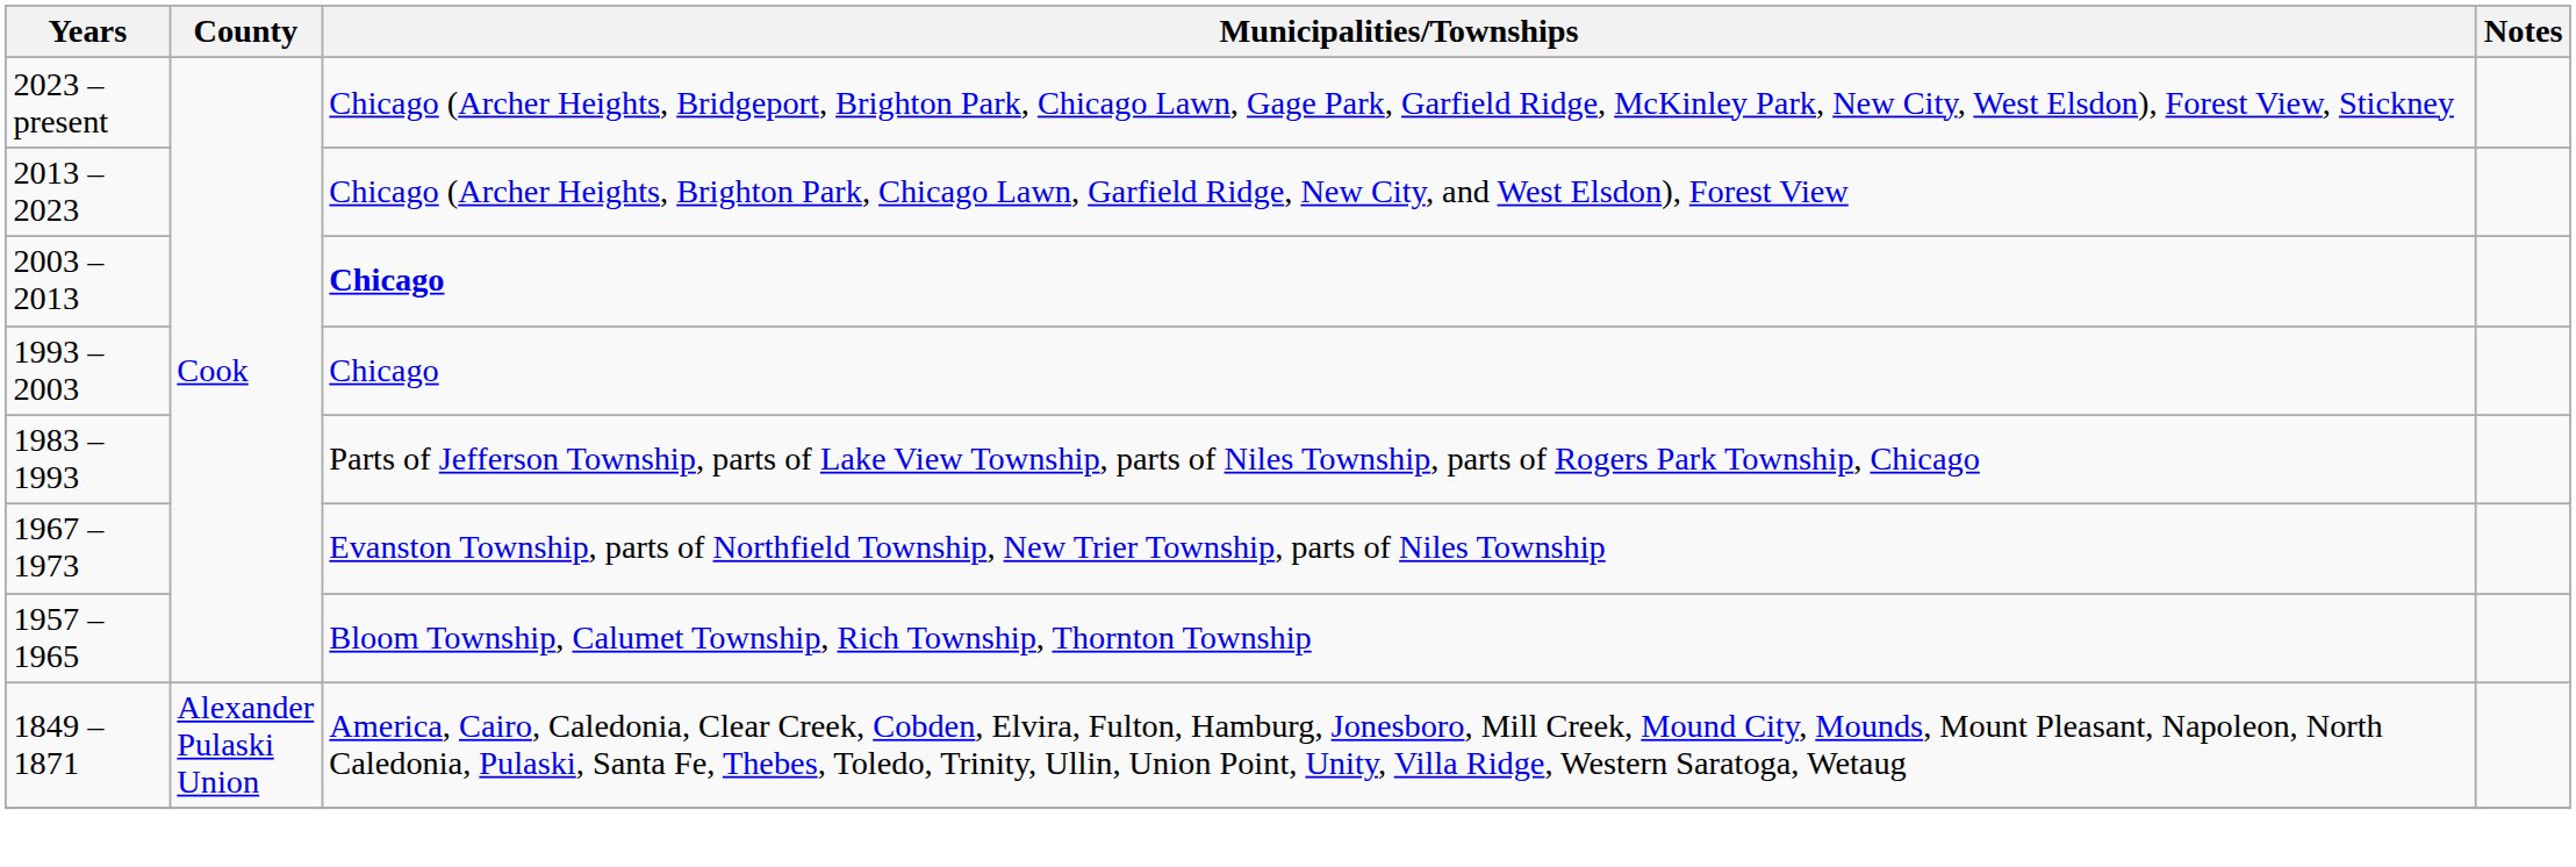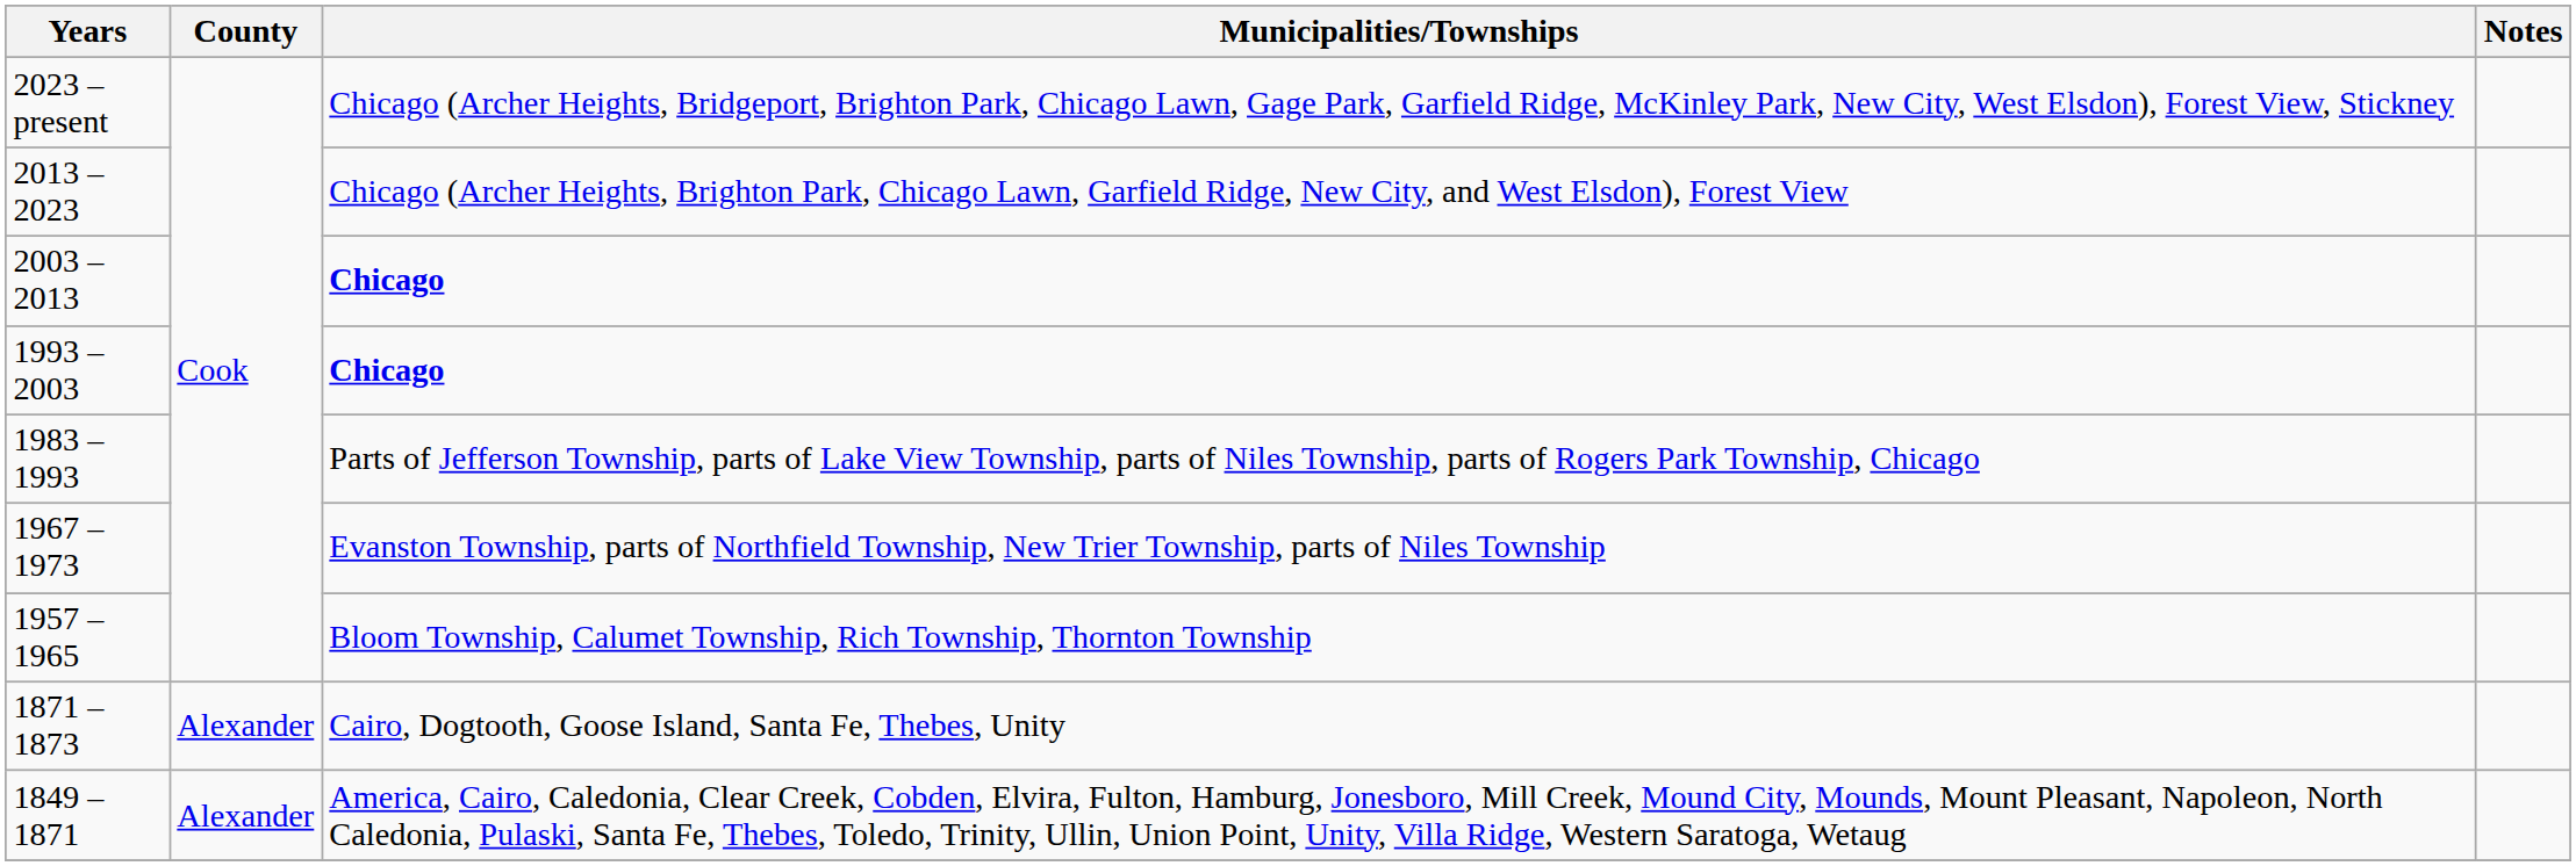1993 – 2003 | Municipalities/Townships: normal -> bold
+ row: 1871 – 1873 | Alexander | Cairo, Dogtooth, Goose Island, Santa Fe, Thebes, Unity
1849 – 1871 | County: Alexander Pulaski Union -> Alexander
